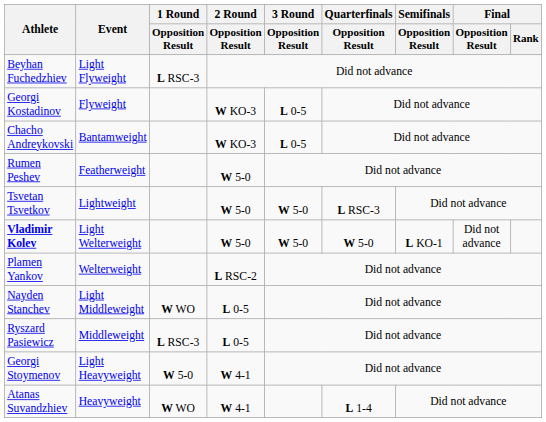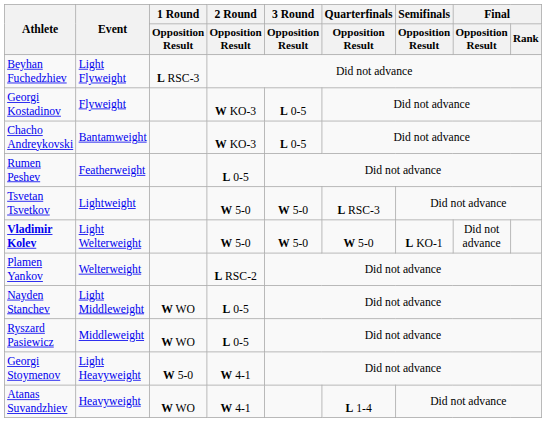Rumen Peshev | 2 Round / Opposition Result: W 5-0 -> L 0-5
Ryszard Pasiewicz | 1 Round / Opposition Result: L RSC-3 -> W WO
